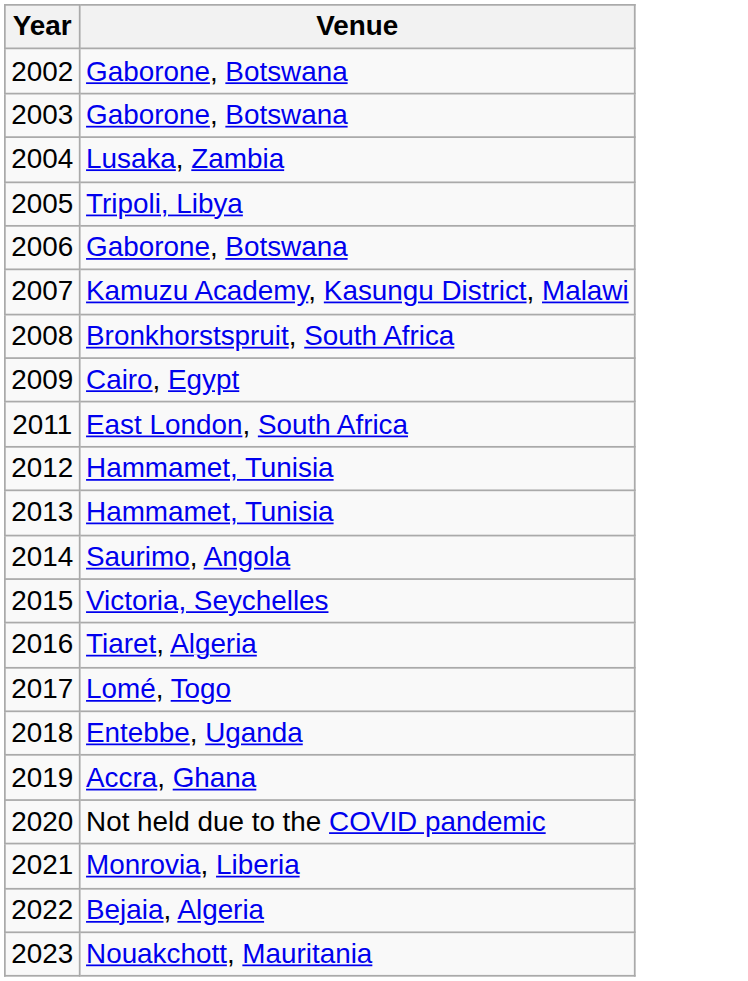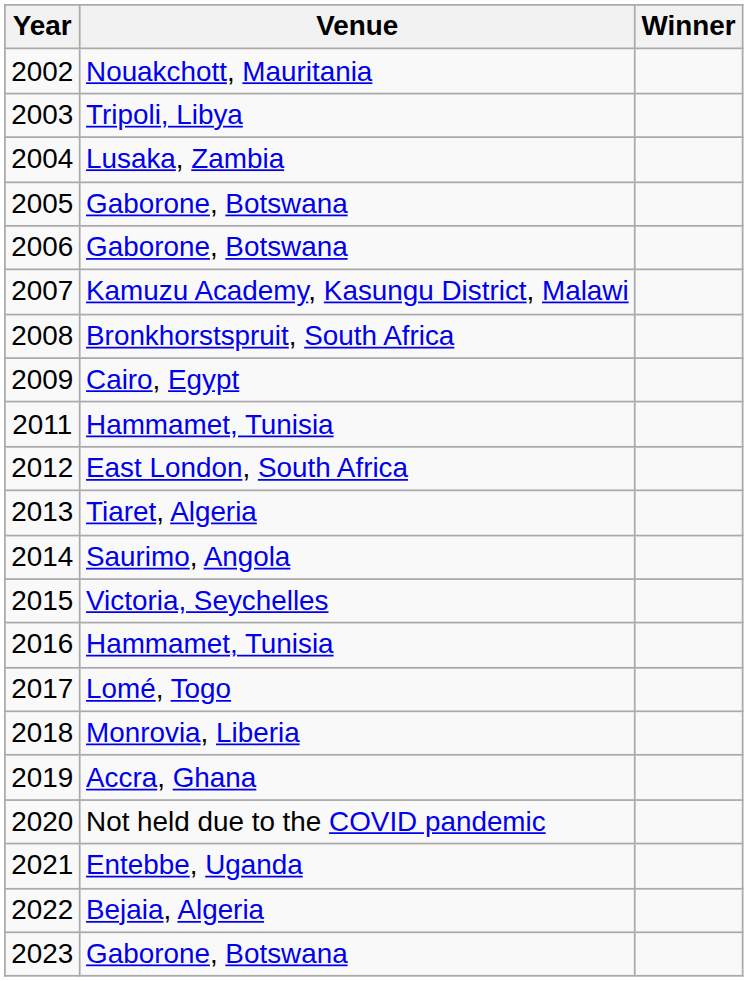+ column: Winner
2002 | Venue: Gaborone, Botswana -> Nouakchott, Mauritania
2003 | Venue: Gaborone, Botswana -> Tripoli, Libya
2005 | Venue: Tripoli, Libya -> Gaborone, Botswana
2011 | Venue: East London, South Africa -> Hammamet, Tunisia
2012 | Venue: Hammamet, Tunisia -> East London, South Africa
2013 | Venue: Hammamet, Tunisia -> Tiaret, Algeria
2016 | Venue: Tiaret, Algeria -> Hammamet, Tunisia
2018 | Venue: Entebbe, Uganda -> Monrovia, Liberia
2021 | Venue: Monrovia, Liberia -> Entebbe, Uganda
2023 | Venue: Nouakchott, Mauritania -> Gaborone, Botswana
